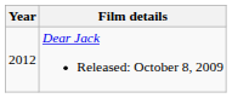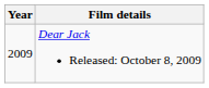Dear Jack Released: October 8, 2009 | Year: 2012 -> 2009
